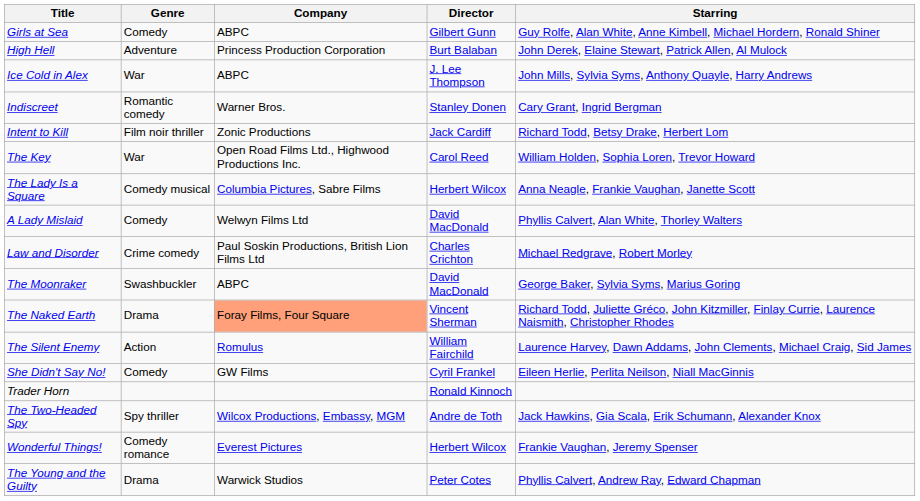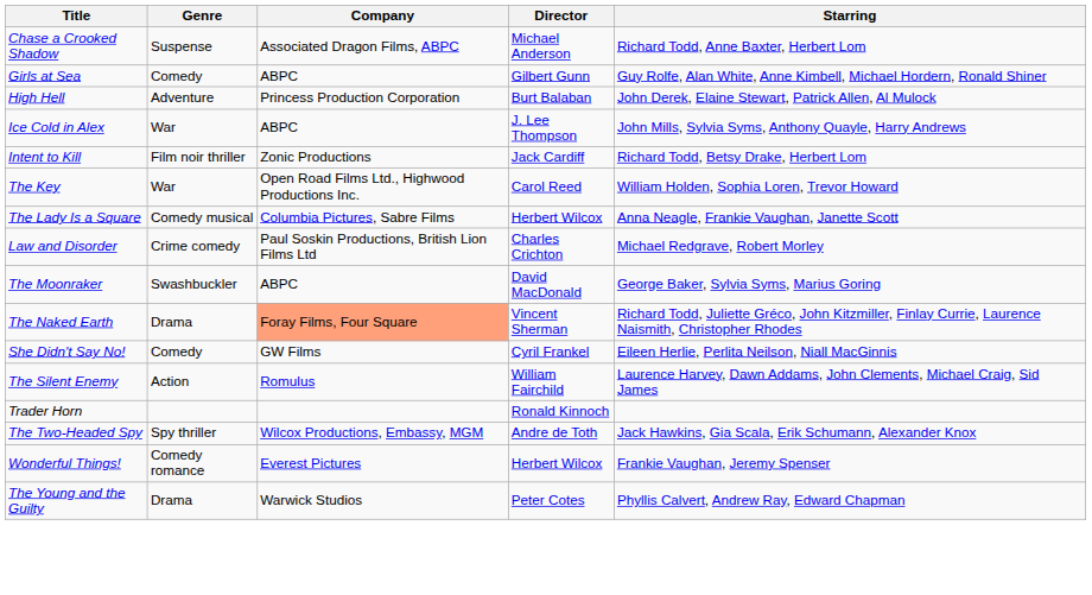+ row: Chase a Crooked Shadow | Suspense | Associated Dragon Films, ABPC | Michael Anderson | Richard Todd, Anne Baxter, Herbert Lom
- row: Indiscreet | Romantic comedy | Warner Bros. | Stanley Donen | Cary Grant, Ingrid Bergman
- row: A Lady Mislaid | Comedy | Welwyn Films Ltd | David MacDonald | Phyllis Calvert, Alan White, Thorley Walters
rows swapped: She Didn't Say No! <-> The Silent Enemy
